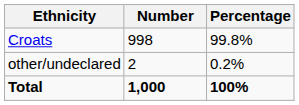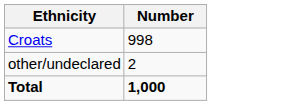- column: Percentage | 99.8% | 0.2% | 100%
